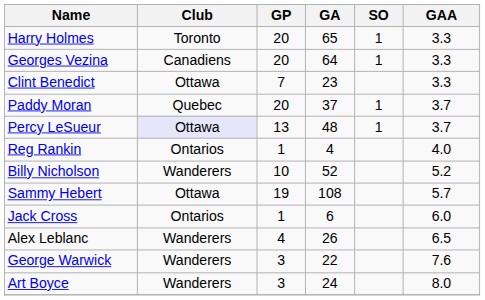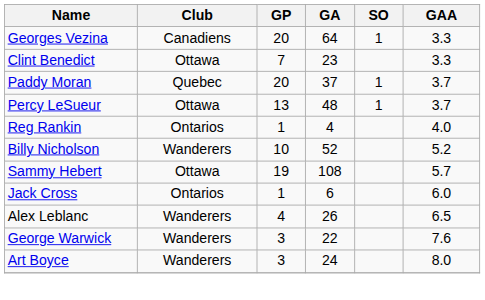- row: Harry Holmes | Toronto | 20 | 65 | 1 | 3.3
Percy LeSueur | Club: lavender background -> no background
